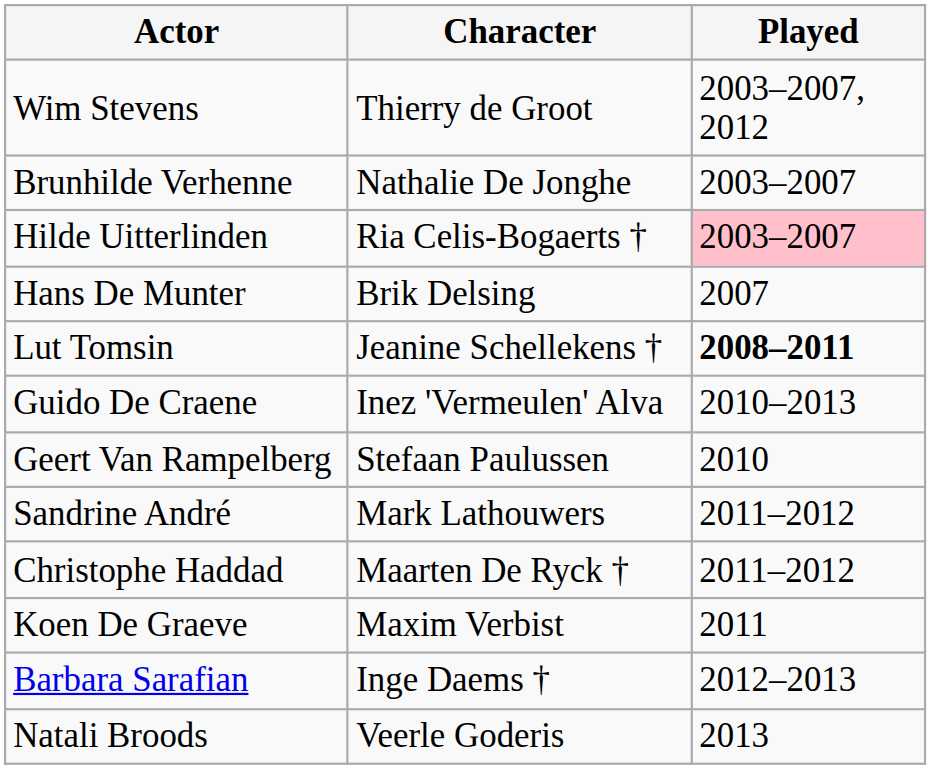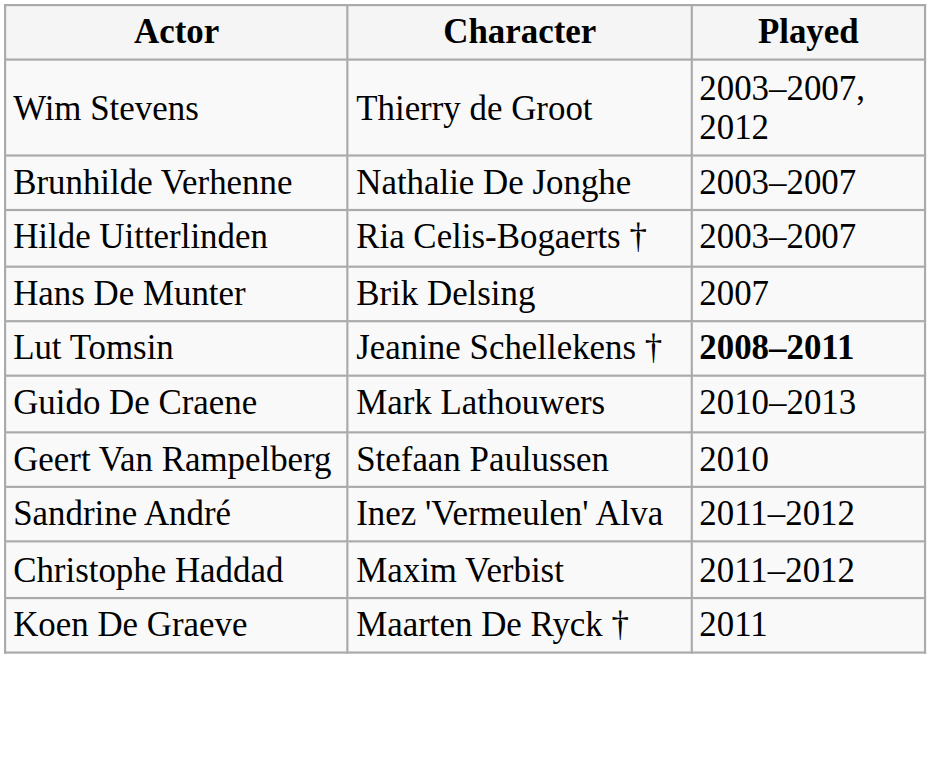Hilde Uitterlinden | Played: pink background -> no background
Guido De Craene | Character: Inez 'Vermeulen' Alva -> Mark Lathouwers
Sandrine André | Character: Mark Lathouwers -> Inez 'Vermeulen' Alva
Christophe Haddad | Character: Maarten De Ryck † -> Maxim Verbist
Koen De Graeve | Character: Maxim Verbist -> Maarten De Ryck †
- row: Barbara Sarafian | Inge Daems † | 2012–2013
- row: Natali Broods | Veerle Goderis | 2013
